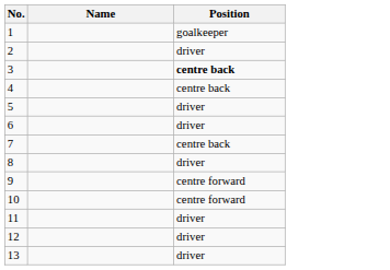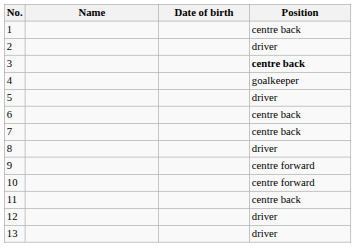+ column: Date of birth
1 | Position: goalkeeper -> centre back
4 | Position: centre back -> goalkeeper
6 | Position: driver -> centre back
11 | Position: driver -> centre back
